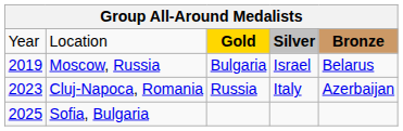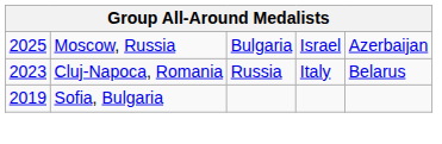- row: Year | Location | Gold | Silver | Bronze
Moscow, Russia | column 1: 2019 -> 2025
Moscow, Russia | column 5: Belarus -> Azerbaijan
Cluj-Napoca, Romania | column 5: Azerbaijan -> Belarus
Sofia, Bulgaria | column 1: 2025 -> 2019
